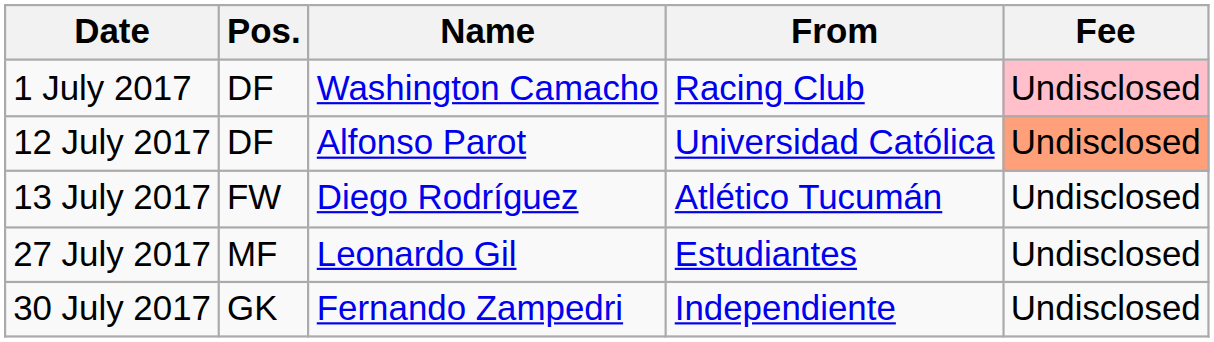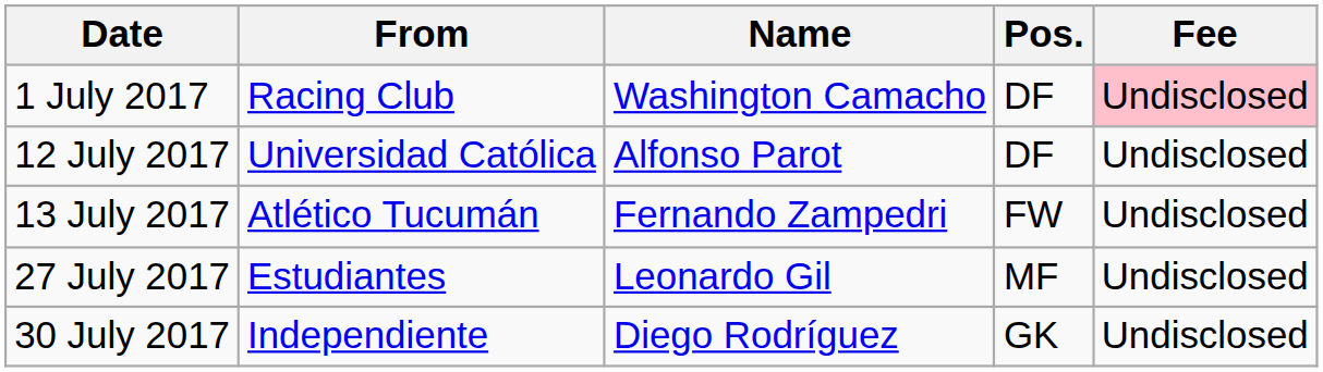columns swapped: Pos. <-> From
12 July 2017 | Fee: lightsalmon background -> no background
13 July 2017 | Name: Diego Rodríguez -> Fernando Zampedri
30 July 2017 | Name: Fernando Zampedri -> Diego Rodríguez
